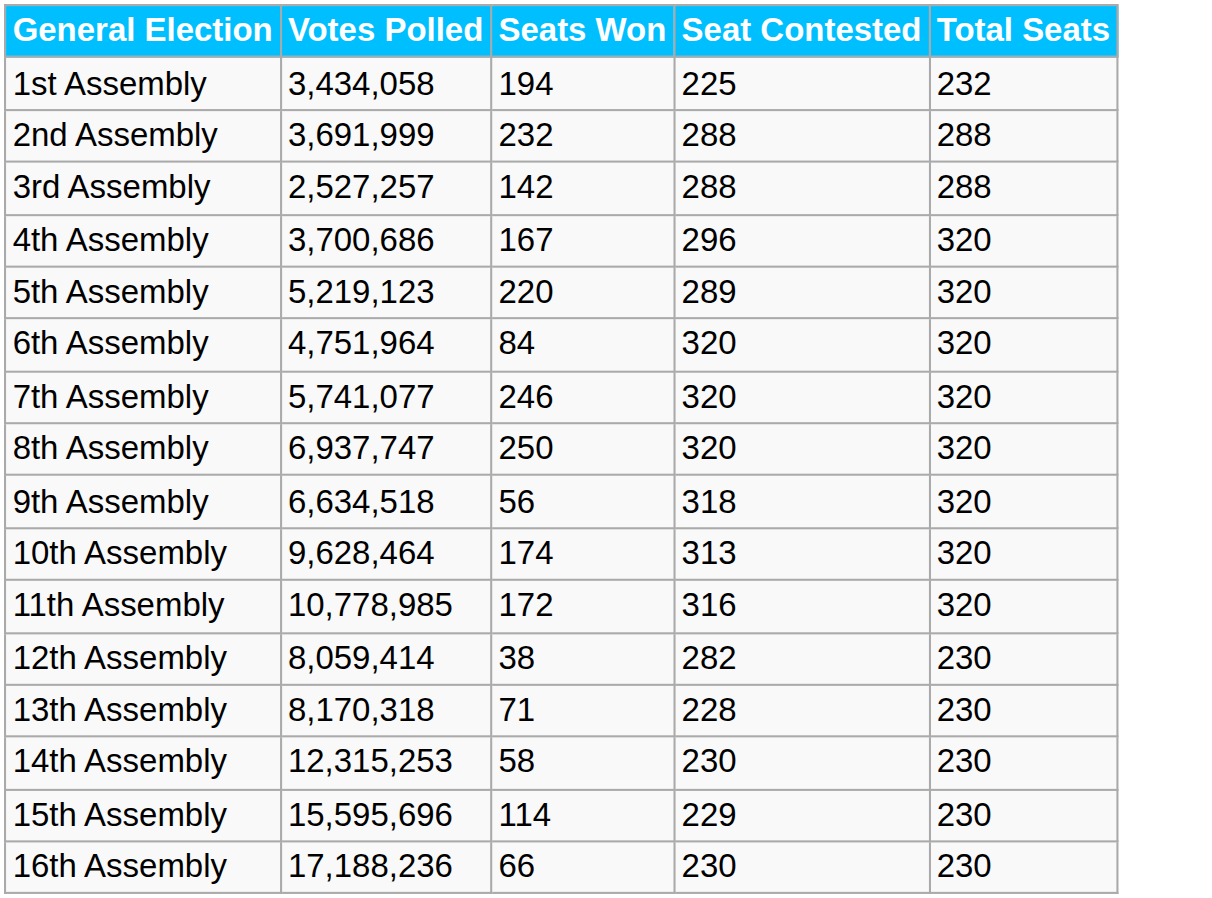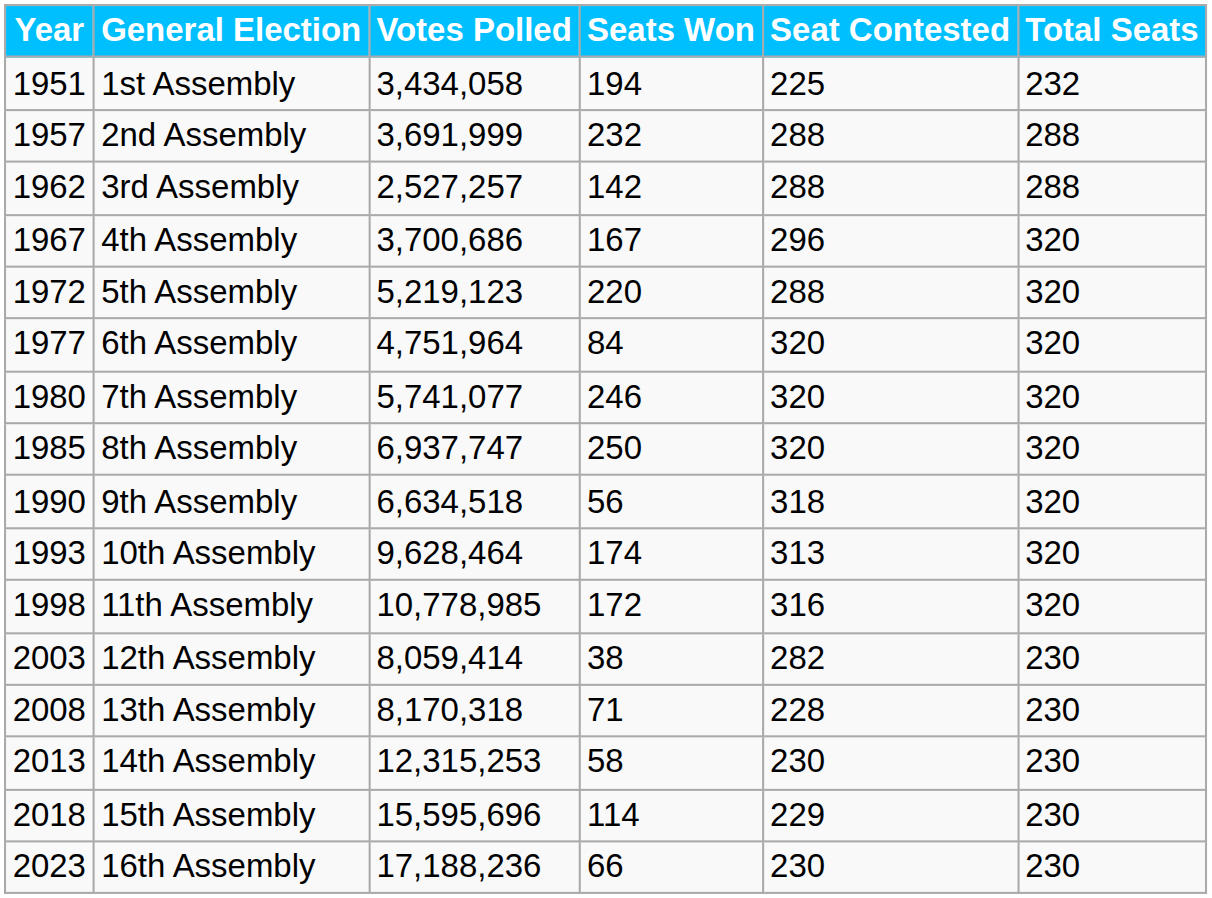+ column: Year | 1951 | 1957 | 1962 | 1967 | 1972 | 1977 | 1980 | 1985 | 1990 | 1993 | 1998 | 2003 | 2008 | 2013 | 2018 | 2023
5th Assembly | Seat Contested: 289 -> 288
